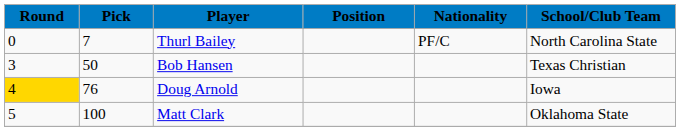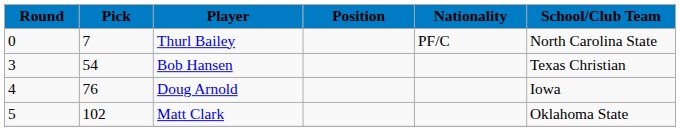Bob Hansen | Pick: 50 -> 54
Doug Arnold | Round: gold background -> no background
Matt Clark | Pick: 100 -> 102
